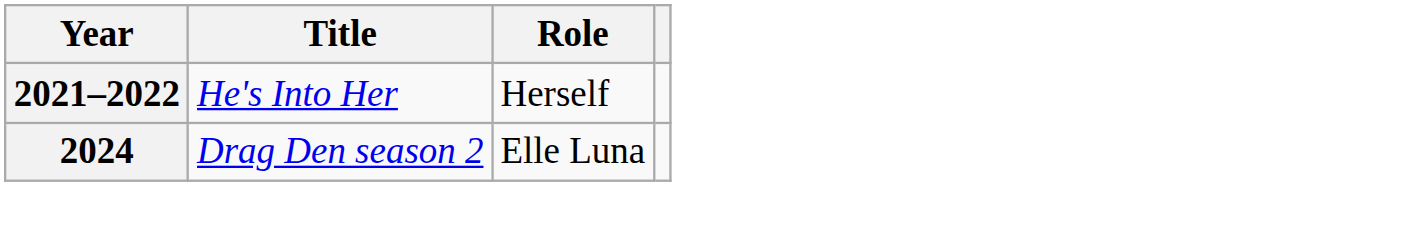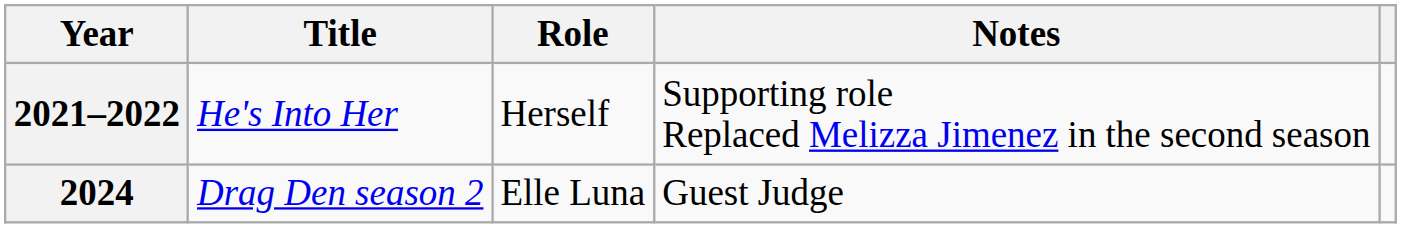+ column: Notes | Supporting role Replaced Melizza Jimenez in the second season | Guest Judge
